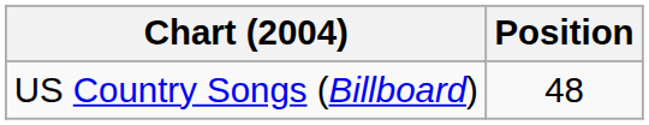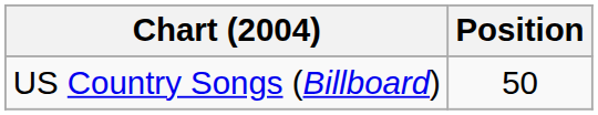US Country Songs (Billboard) | Position: 48 -> 50
